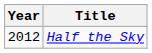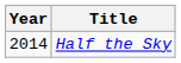Half the Sky | Year: 2012 -> 2014
